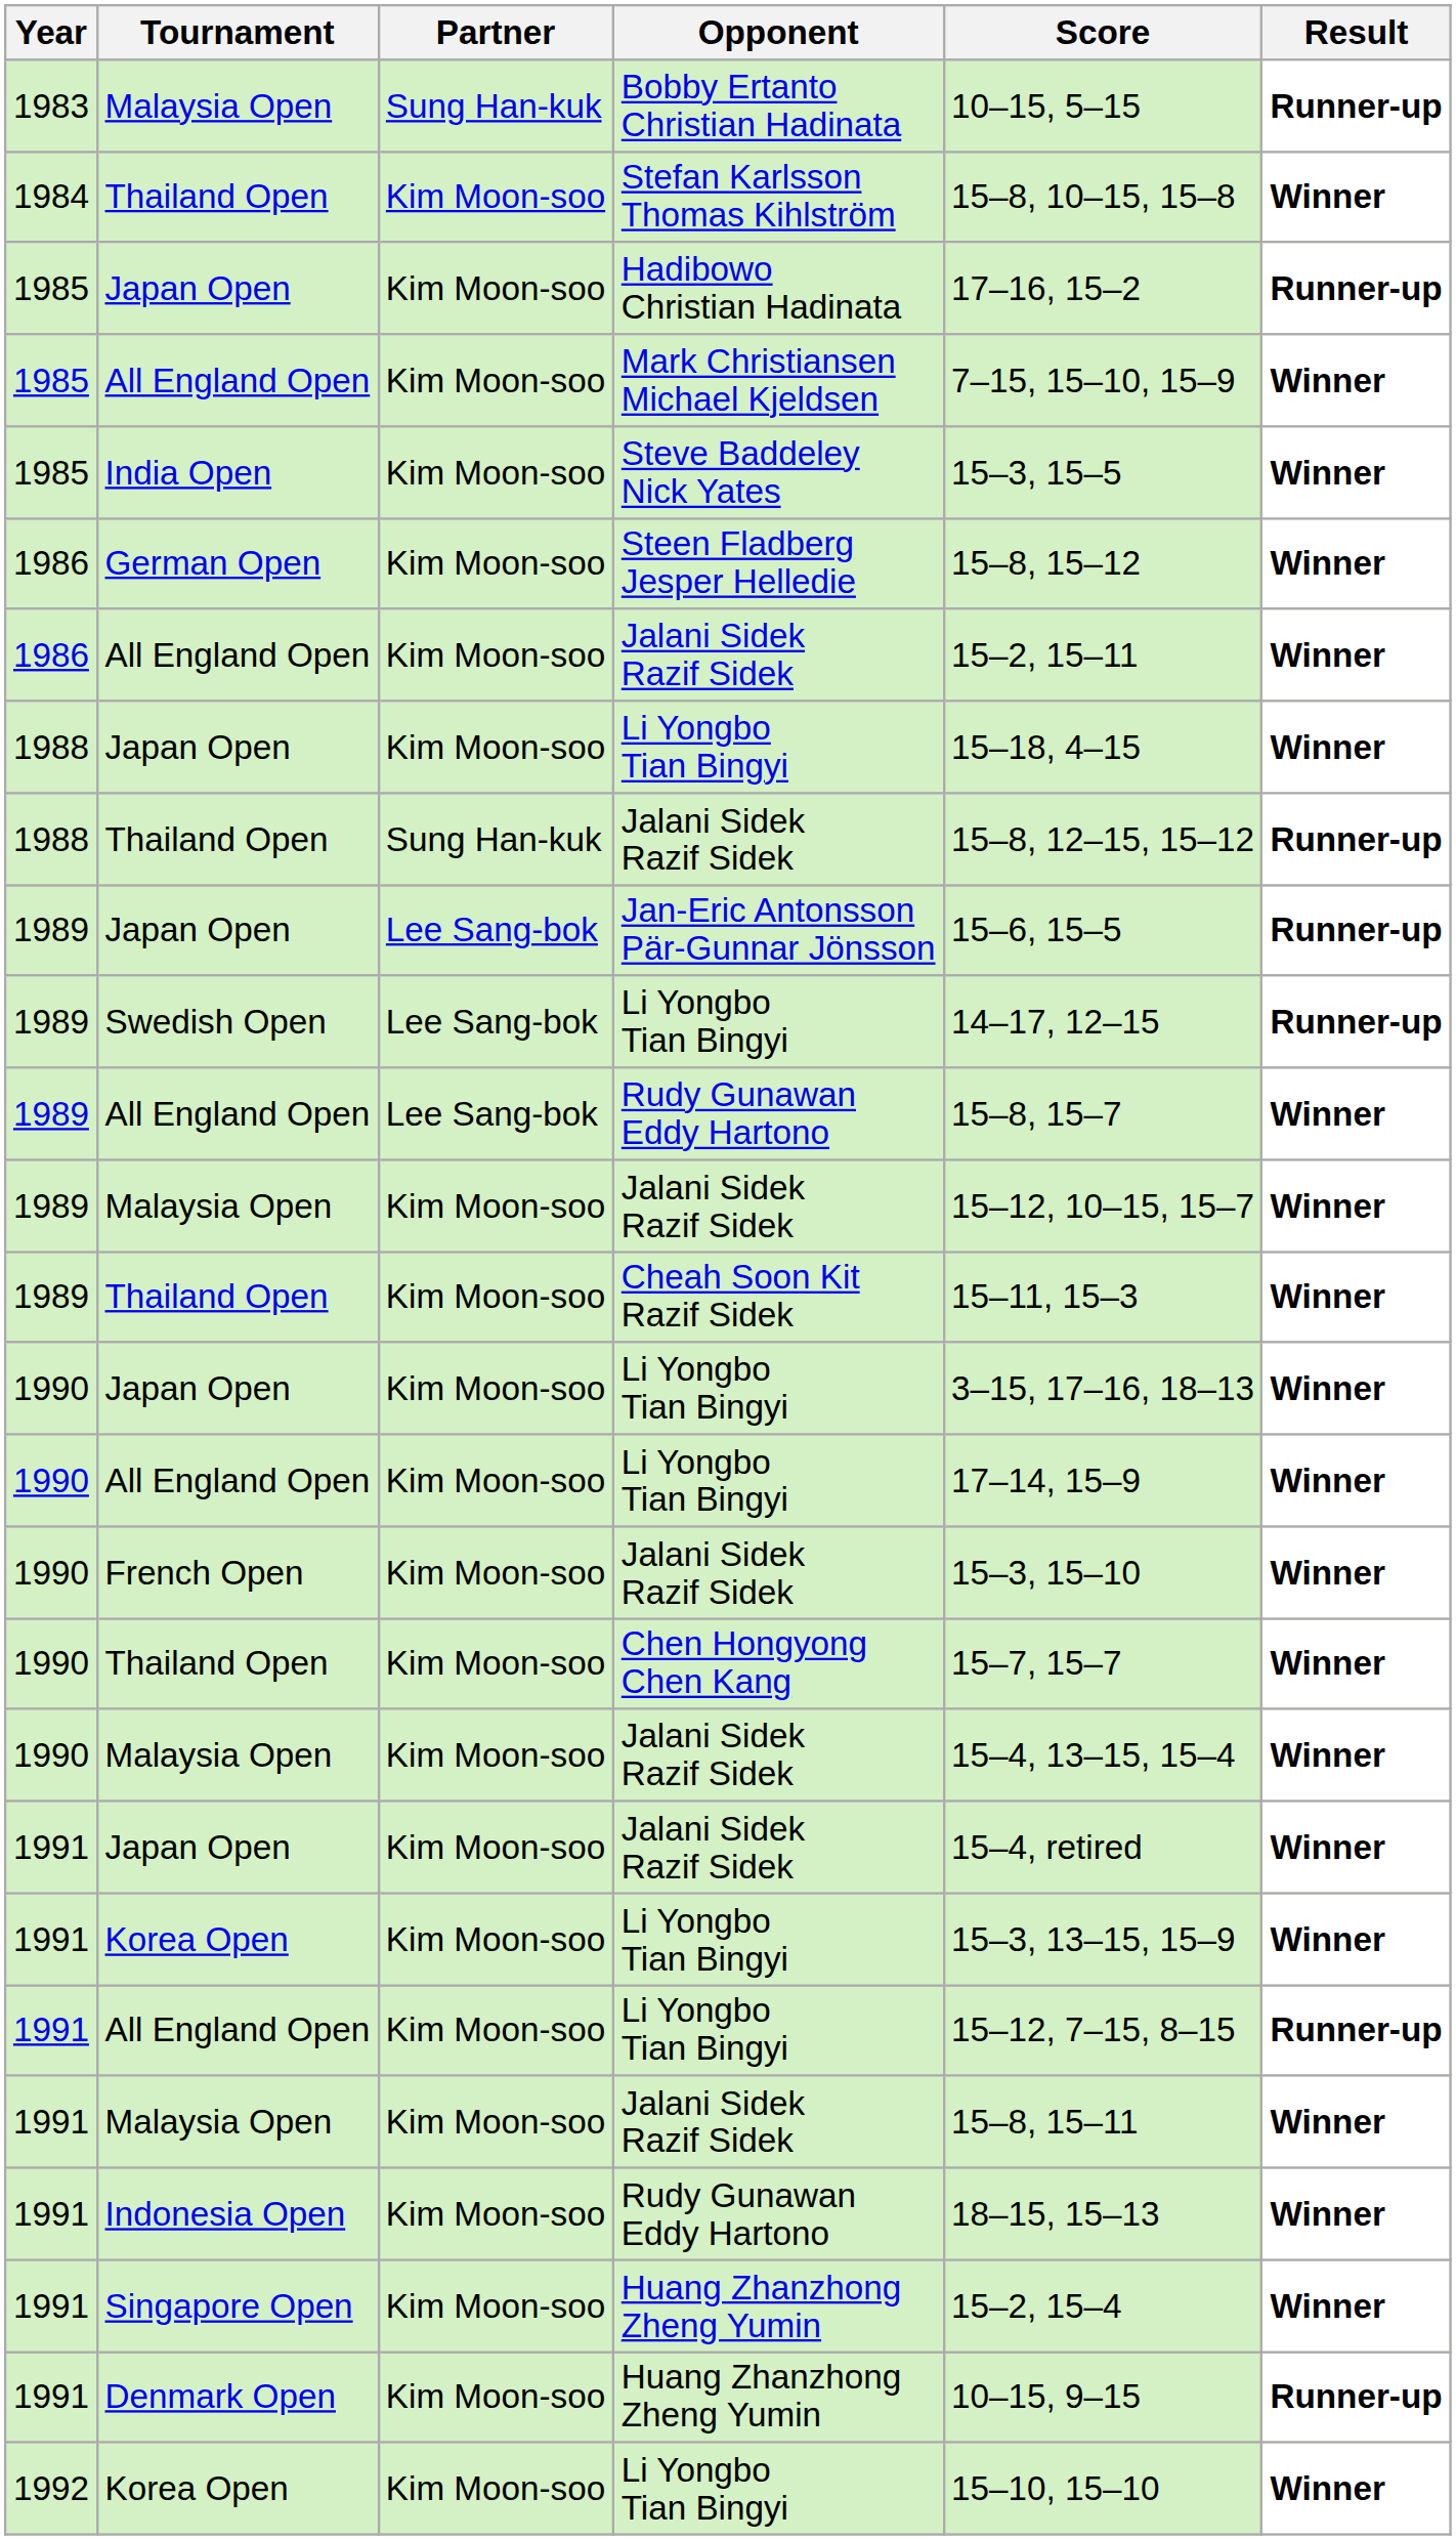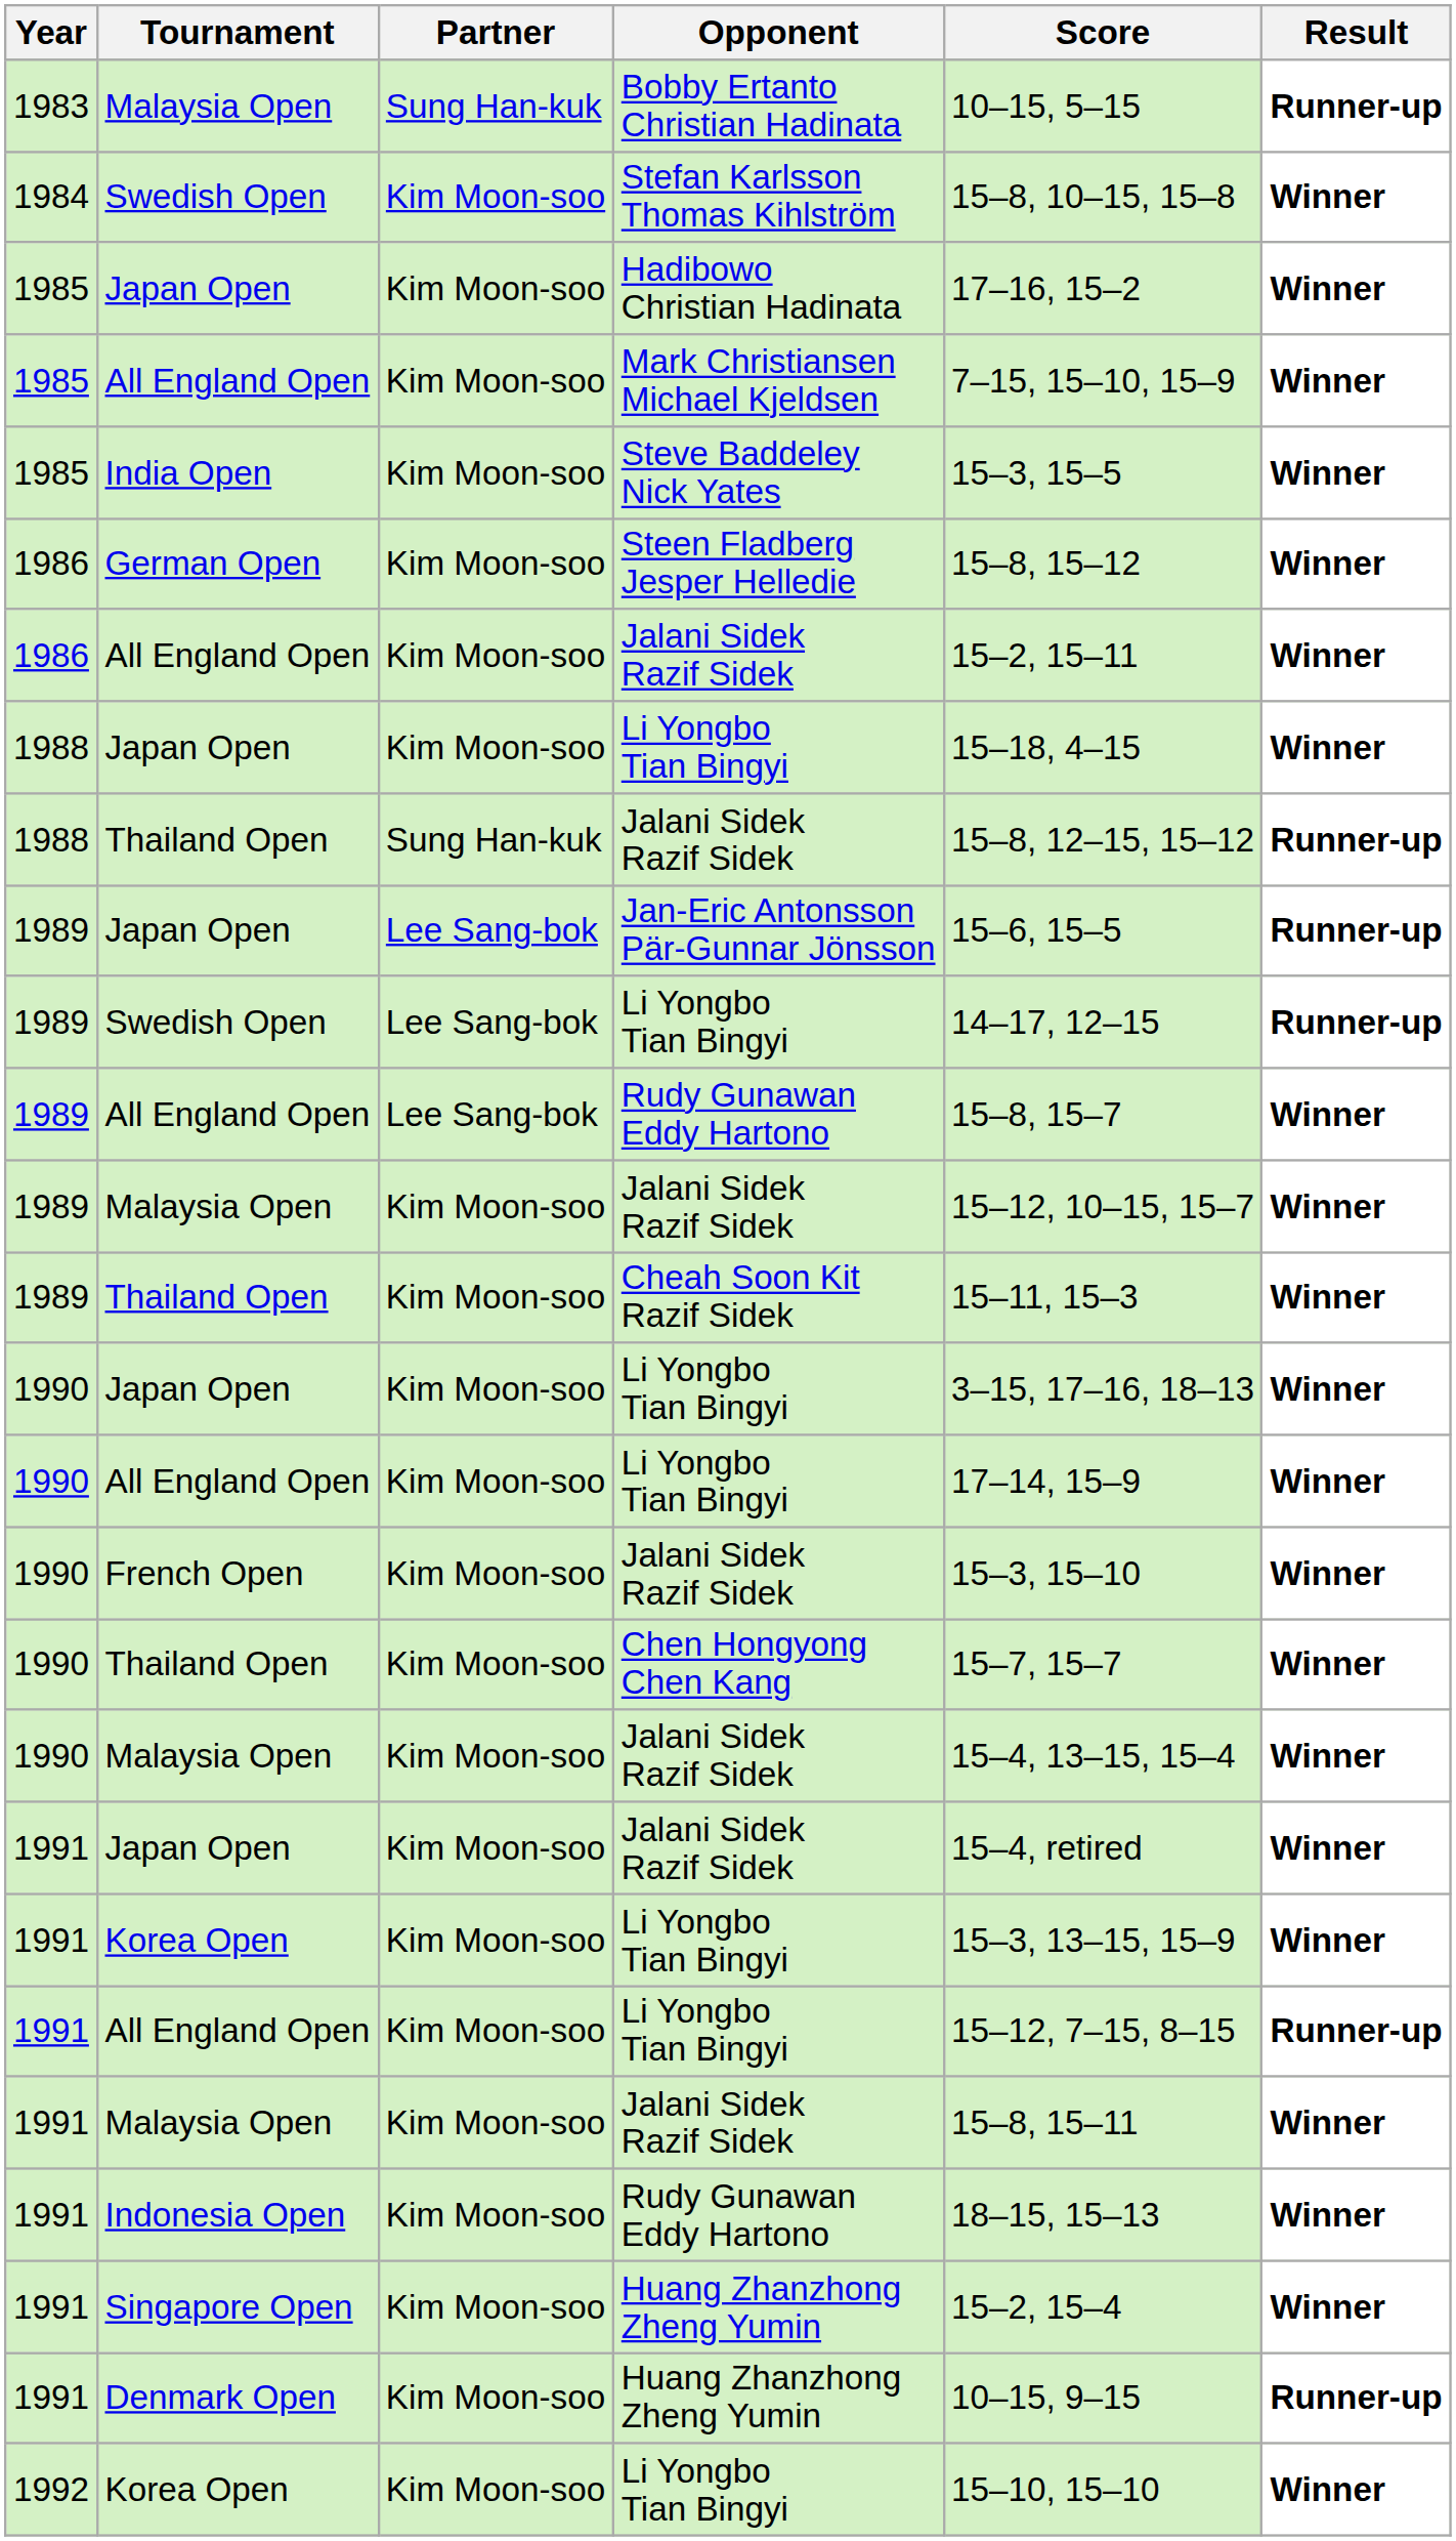Stefan Karlsson Thomas Kihlström | Tournament: Thailand Open -> Swedish Open
Hadibowo Christian Hadinata | Result: Runner-up -> Winner
